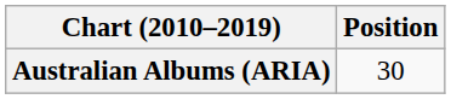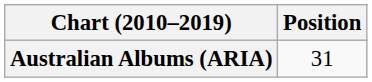Australian Albums (ARIA) | Position: 30 -> 31
